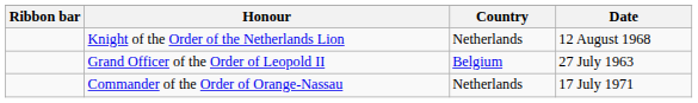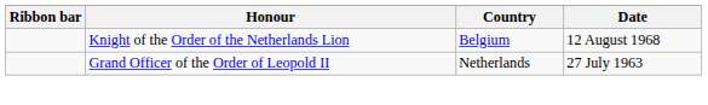Knight of the Order of the Netherlands Lion | Country: Netherlands -> Belgium
Grand Officer of the Order of Leopold II | Country: Belgium -> Netherlands
- row: Commander of the Order of Orange-Nassau | Netherlands | 17 July 1971
